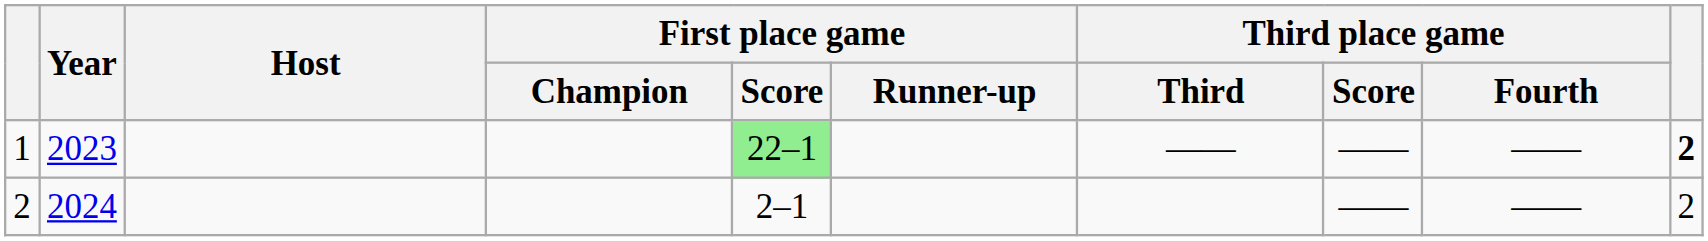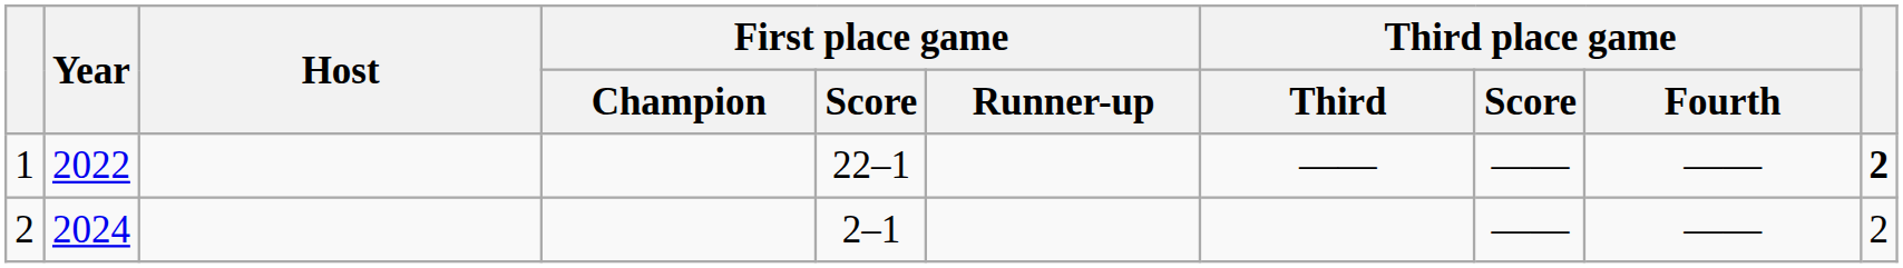1 | Year: 2023 -> 2022
1 | First place game / Score: lightgreen background -> no background
